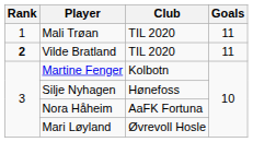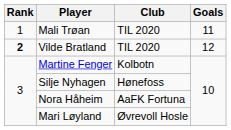Vilde Bratland | Goals: 11 -> 12
